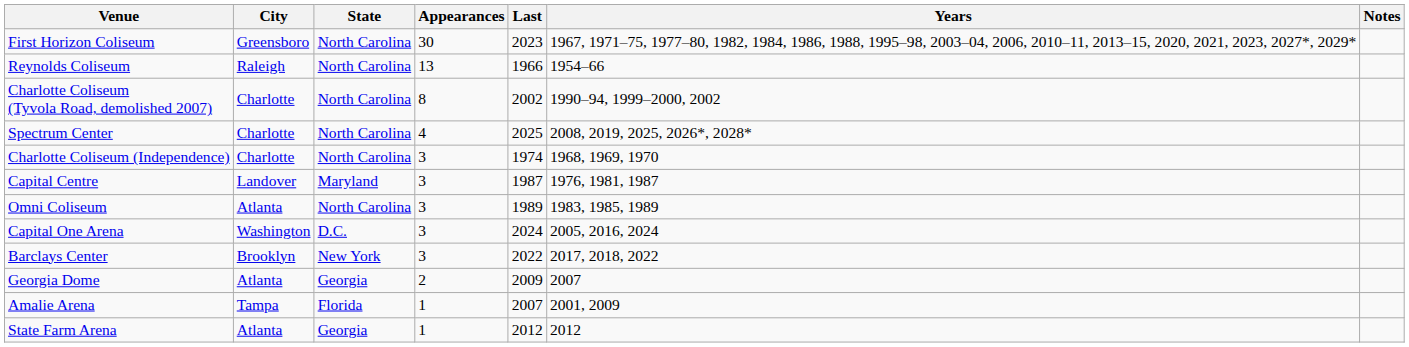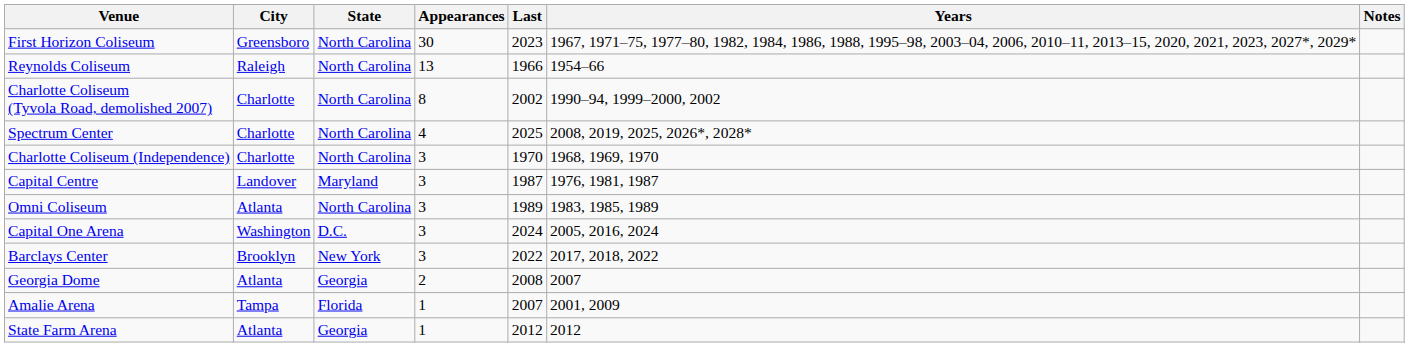Charlotte Coliseum (Independence) | Last: 1974 -> 1970
Georgia Dome | Last: 2009 -> 2008
